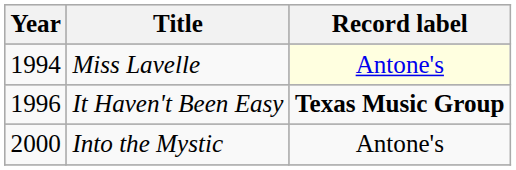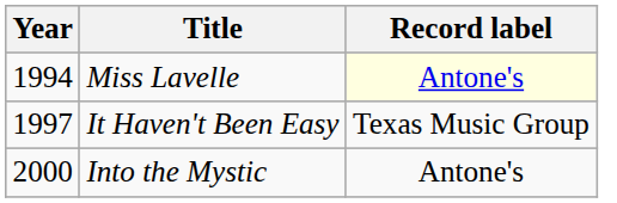It Haven't Been Easy | Year: 1996 -> 1997
It Haven't Been Easy | Record label: bold -> normal
